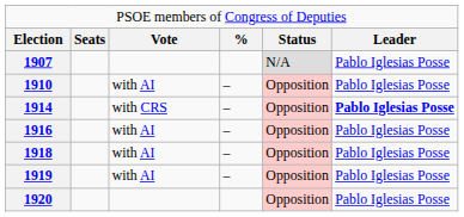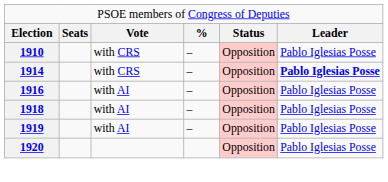- row: 1907 | N/A | Pablo Iglesias Posse
1910 | column 3: with AI -> with CRS
